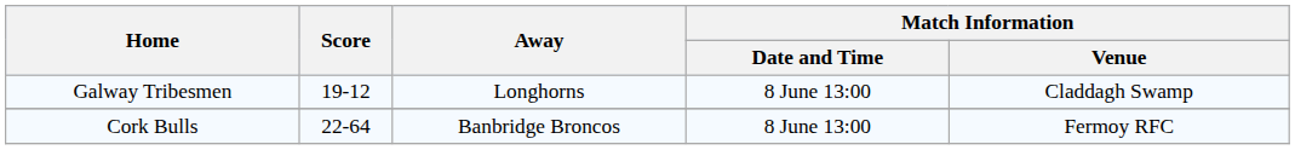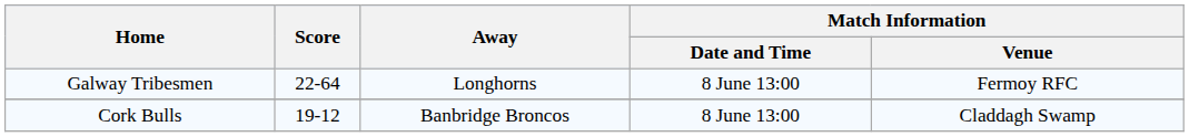Galway Tribesmen | Score: 19-12 -> 22-64
Galway Tribesmen | Match Information / Venue: Claddagh Swamp -> Fermoy RFC
Cork Bulls | Score: 22-64 -> 19-12
Cork Bulls | Match Information / Venue: Fermoy RFC -> Claddagh Swamp
